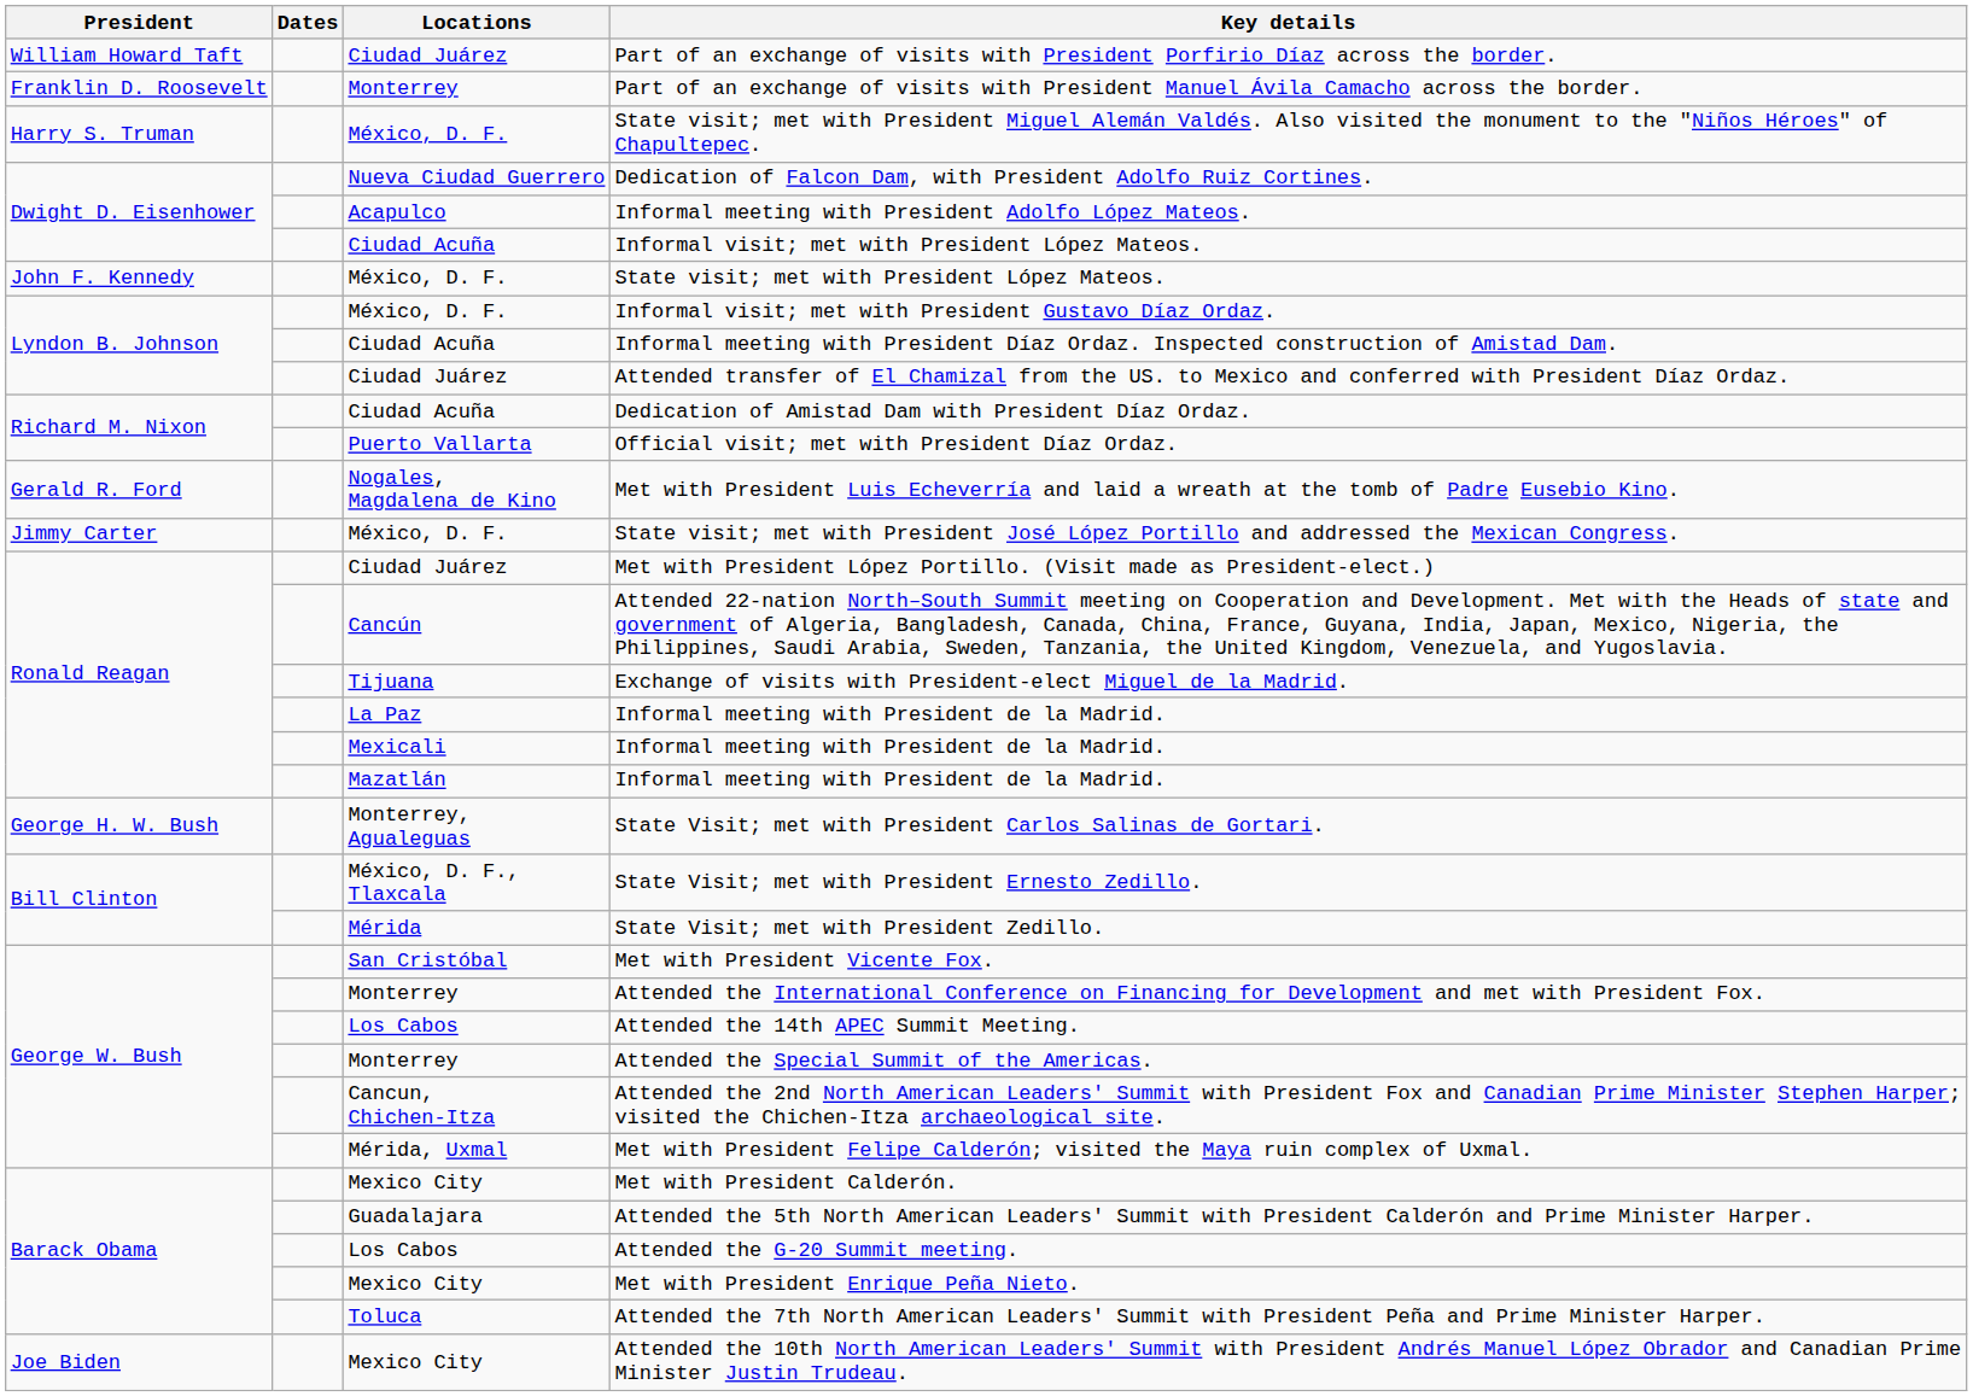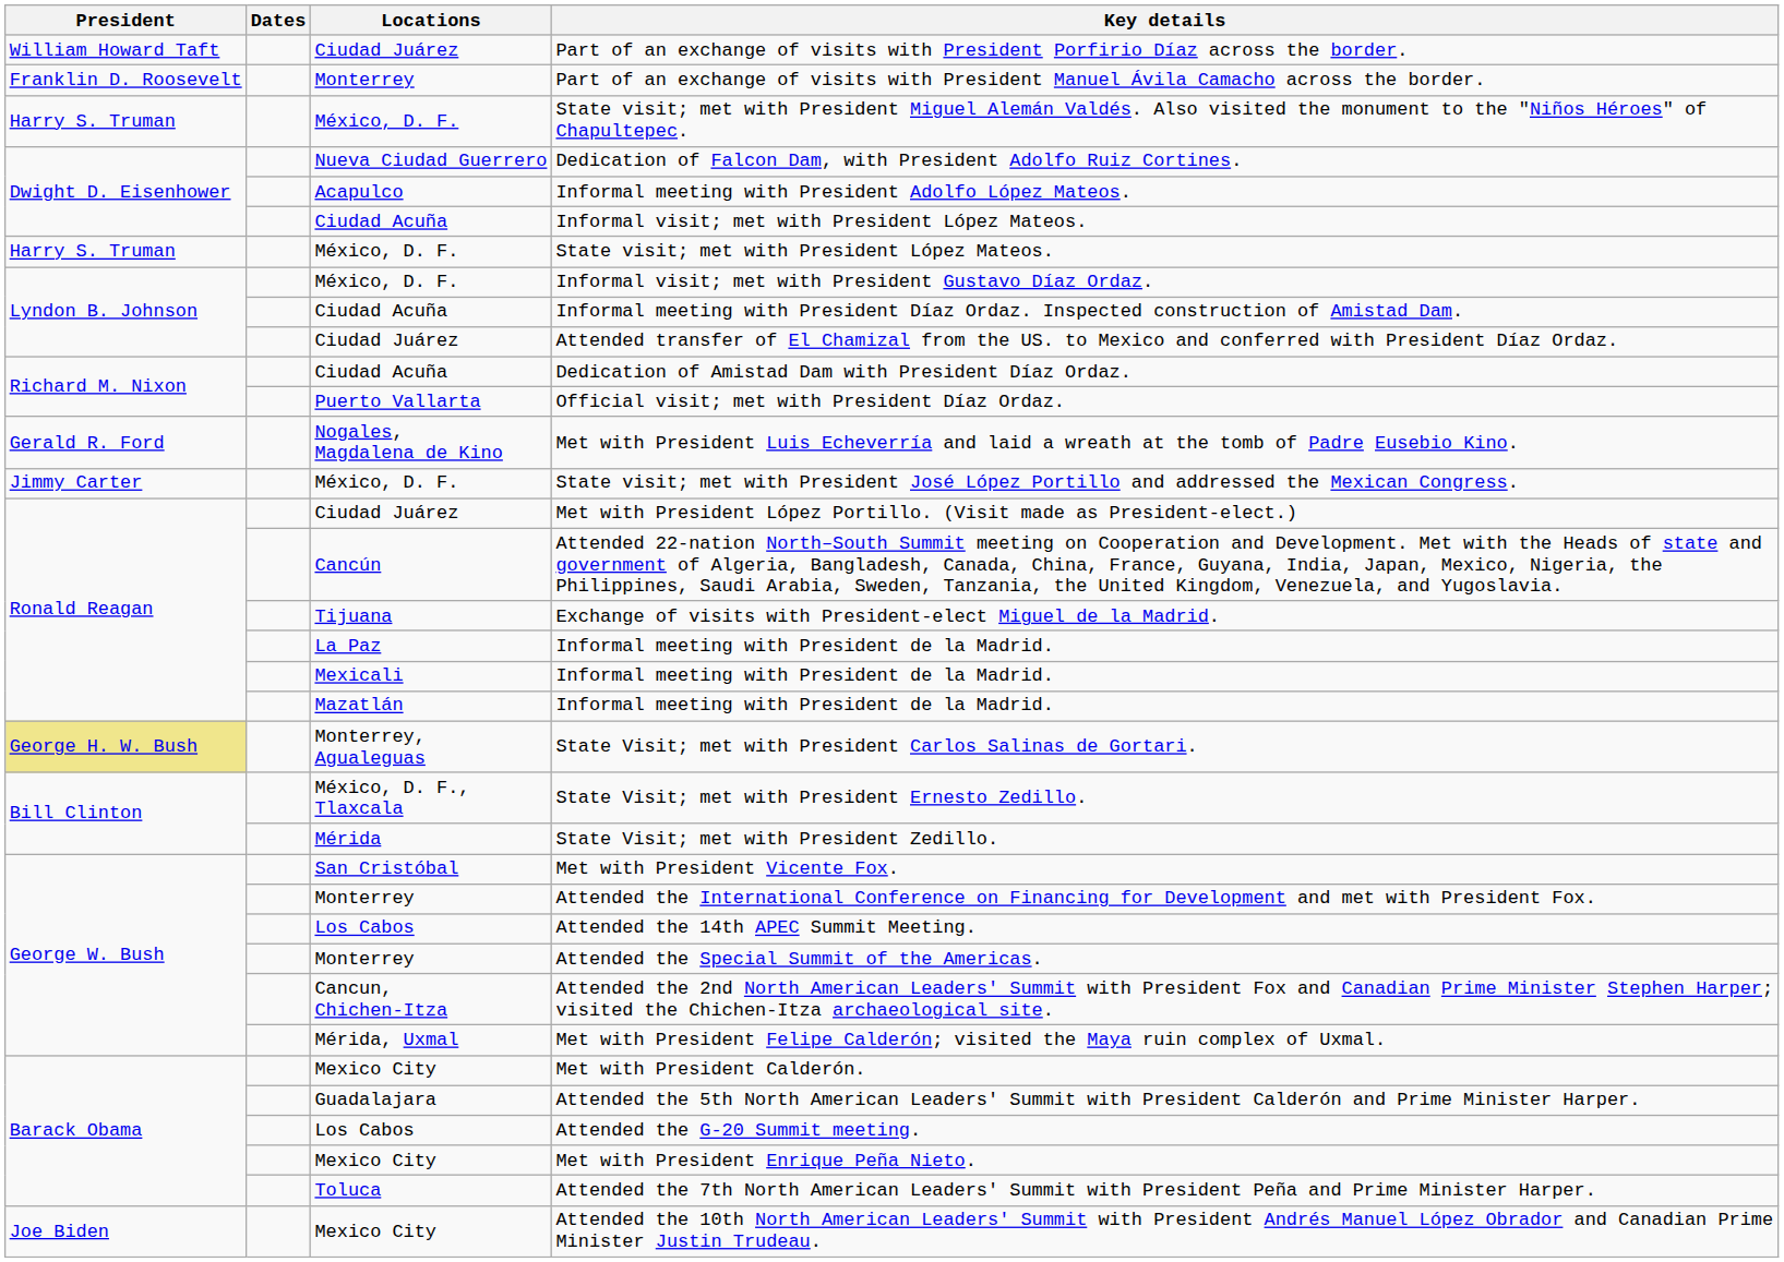State visit; met with President López Mateos. | President: John F. Kennedy -> Harry S. Truman
State Visit; met with President Carlos Salinas de Gortari. | President: no background -> khaki background
